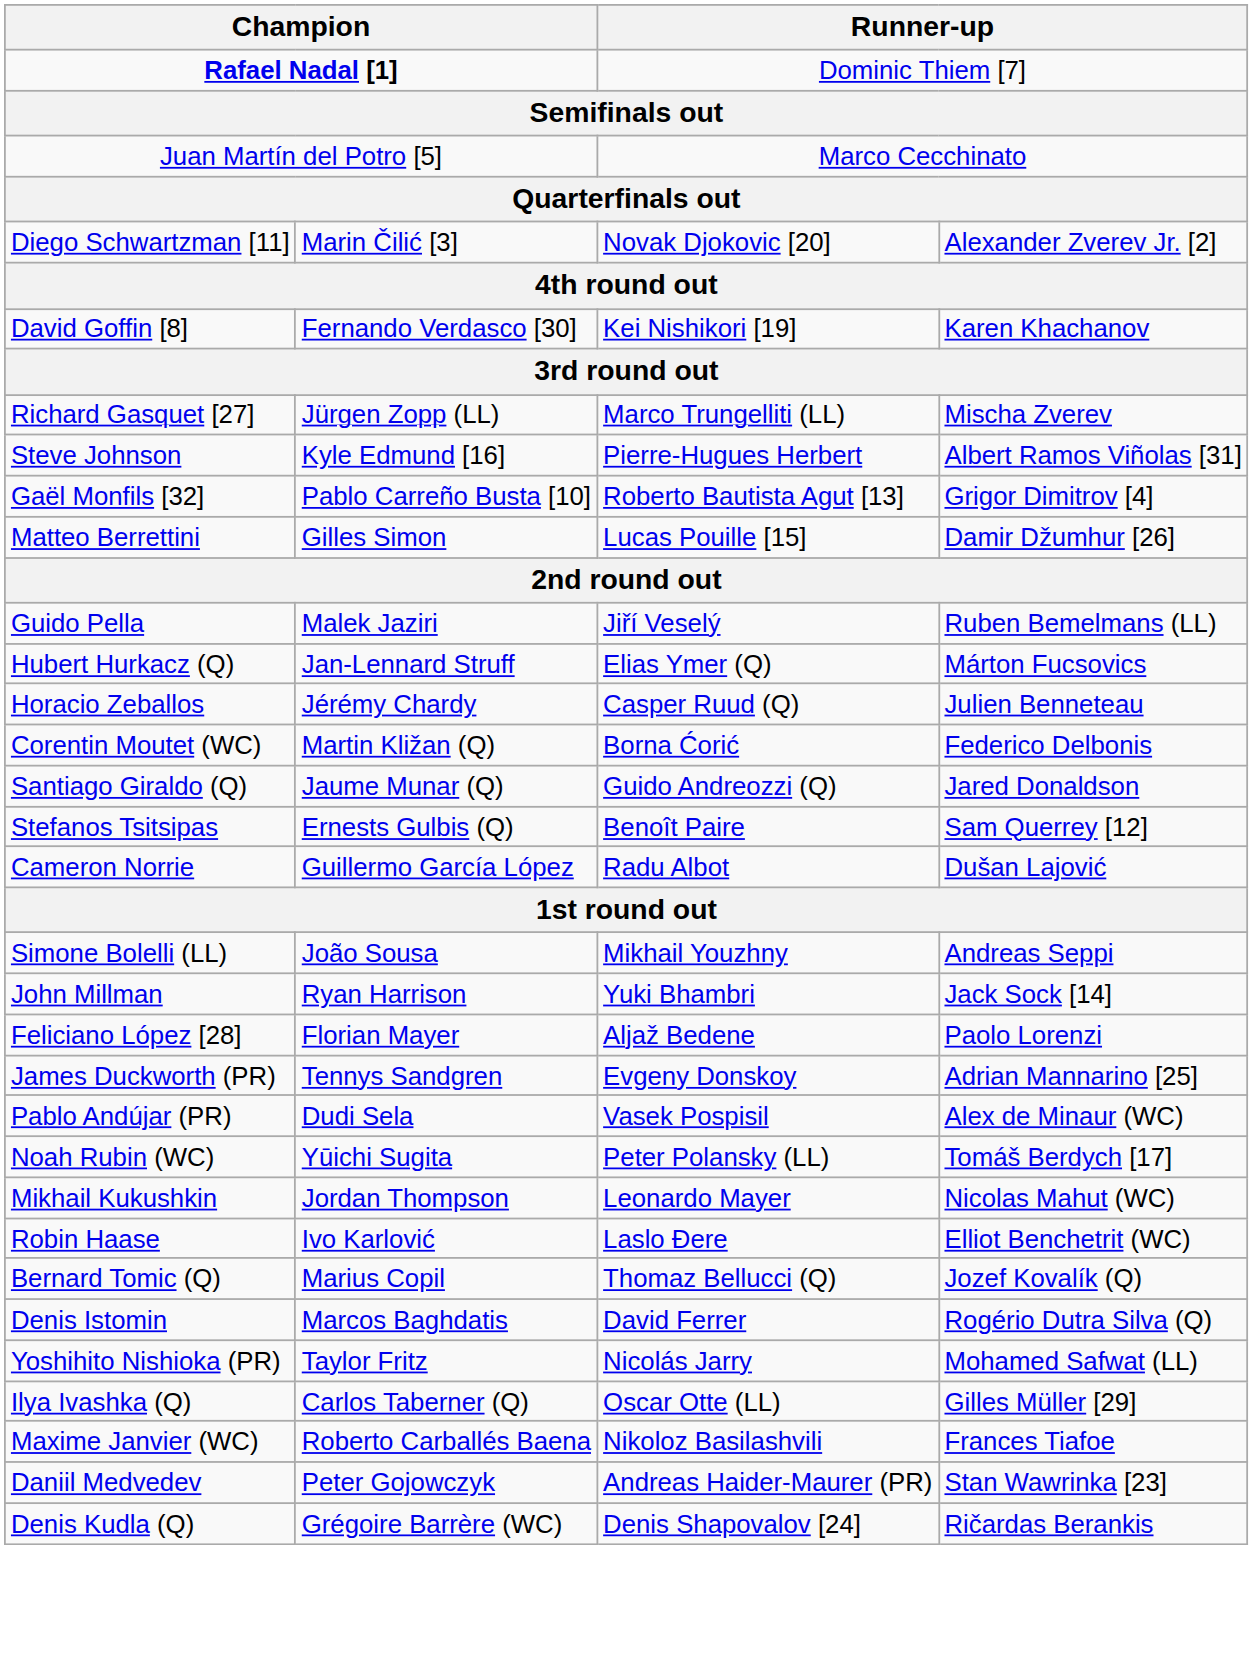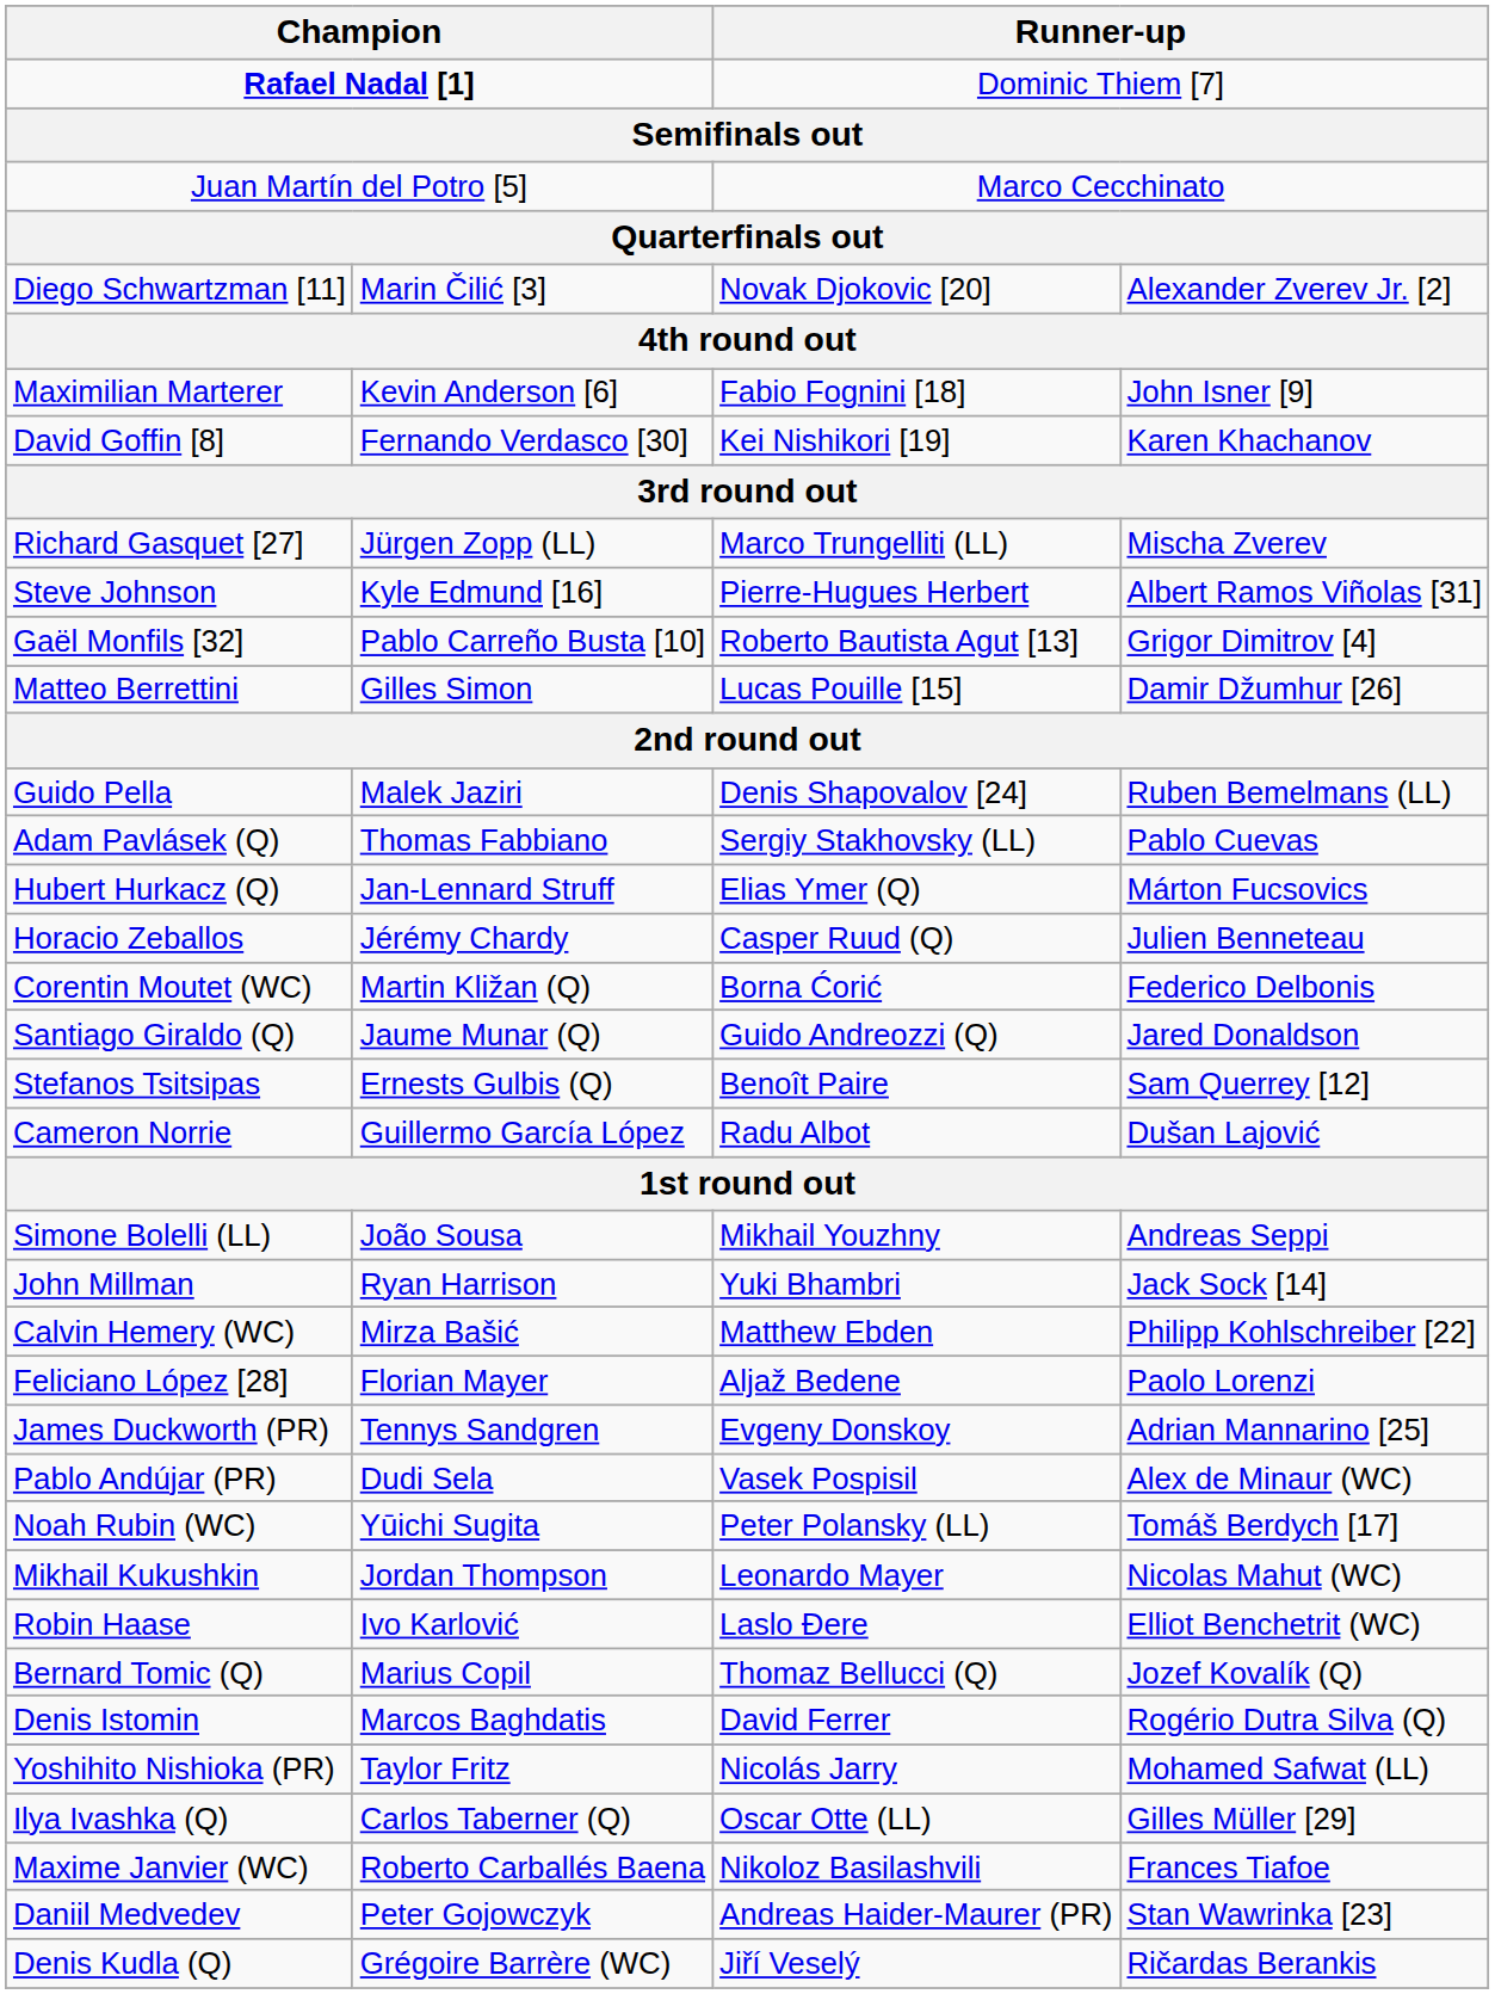+ row: Maximilian Marterer | Kevin Anderson [6] | Fabio Fognini [18] | John Isner [9]
Guido Pella | column 3: Jiří Veselý -> Denis Shapovalov [24]
+ row: Adam Pavlásek (Q) | Thomas Fabbiano | Sergiy Stakhovsky (LL) | Pablo Cuevas
+ row: Calvin Hemery (WC) | Mirza Bašić | Matthew Ebden | Philipp Kohlschreiber [22]
Denis Kudla (Q) | column 3: Denis Shapovalov [24] -> Jiří Veselý
